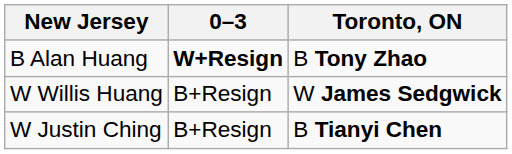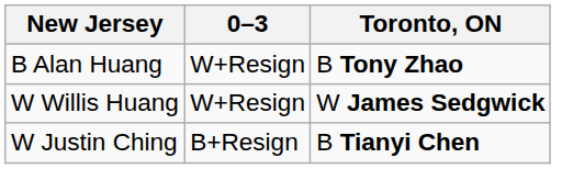B Alan Huang | 0–3: bold -> normal
W Willis Huang | 0–3: B+Resign -> W+Resign
